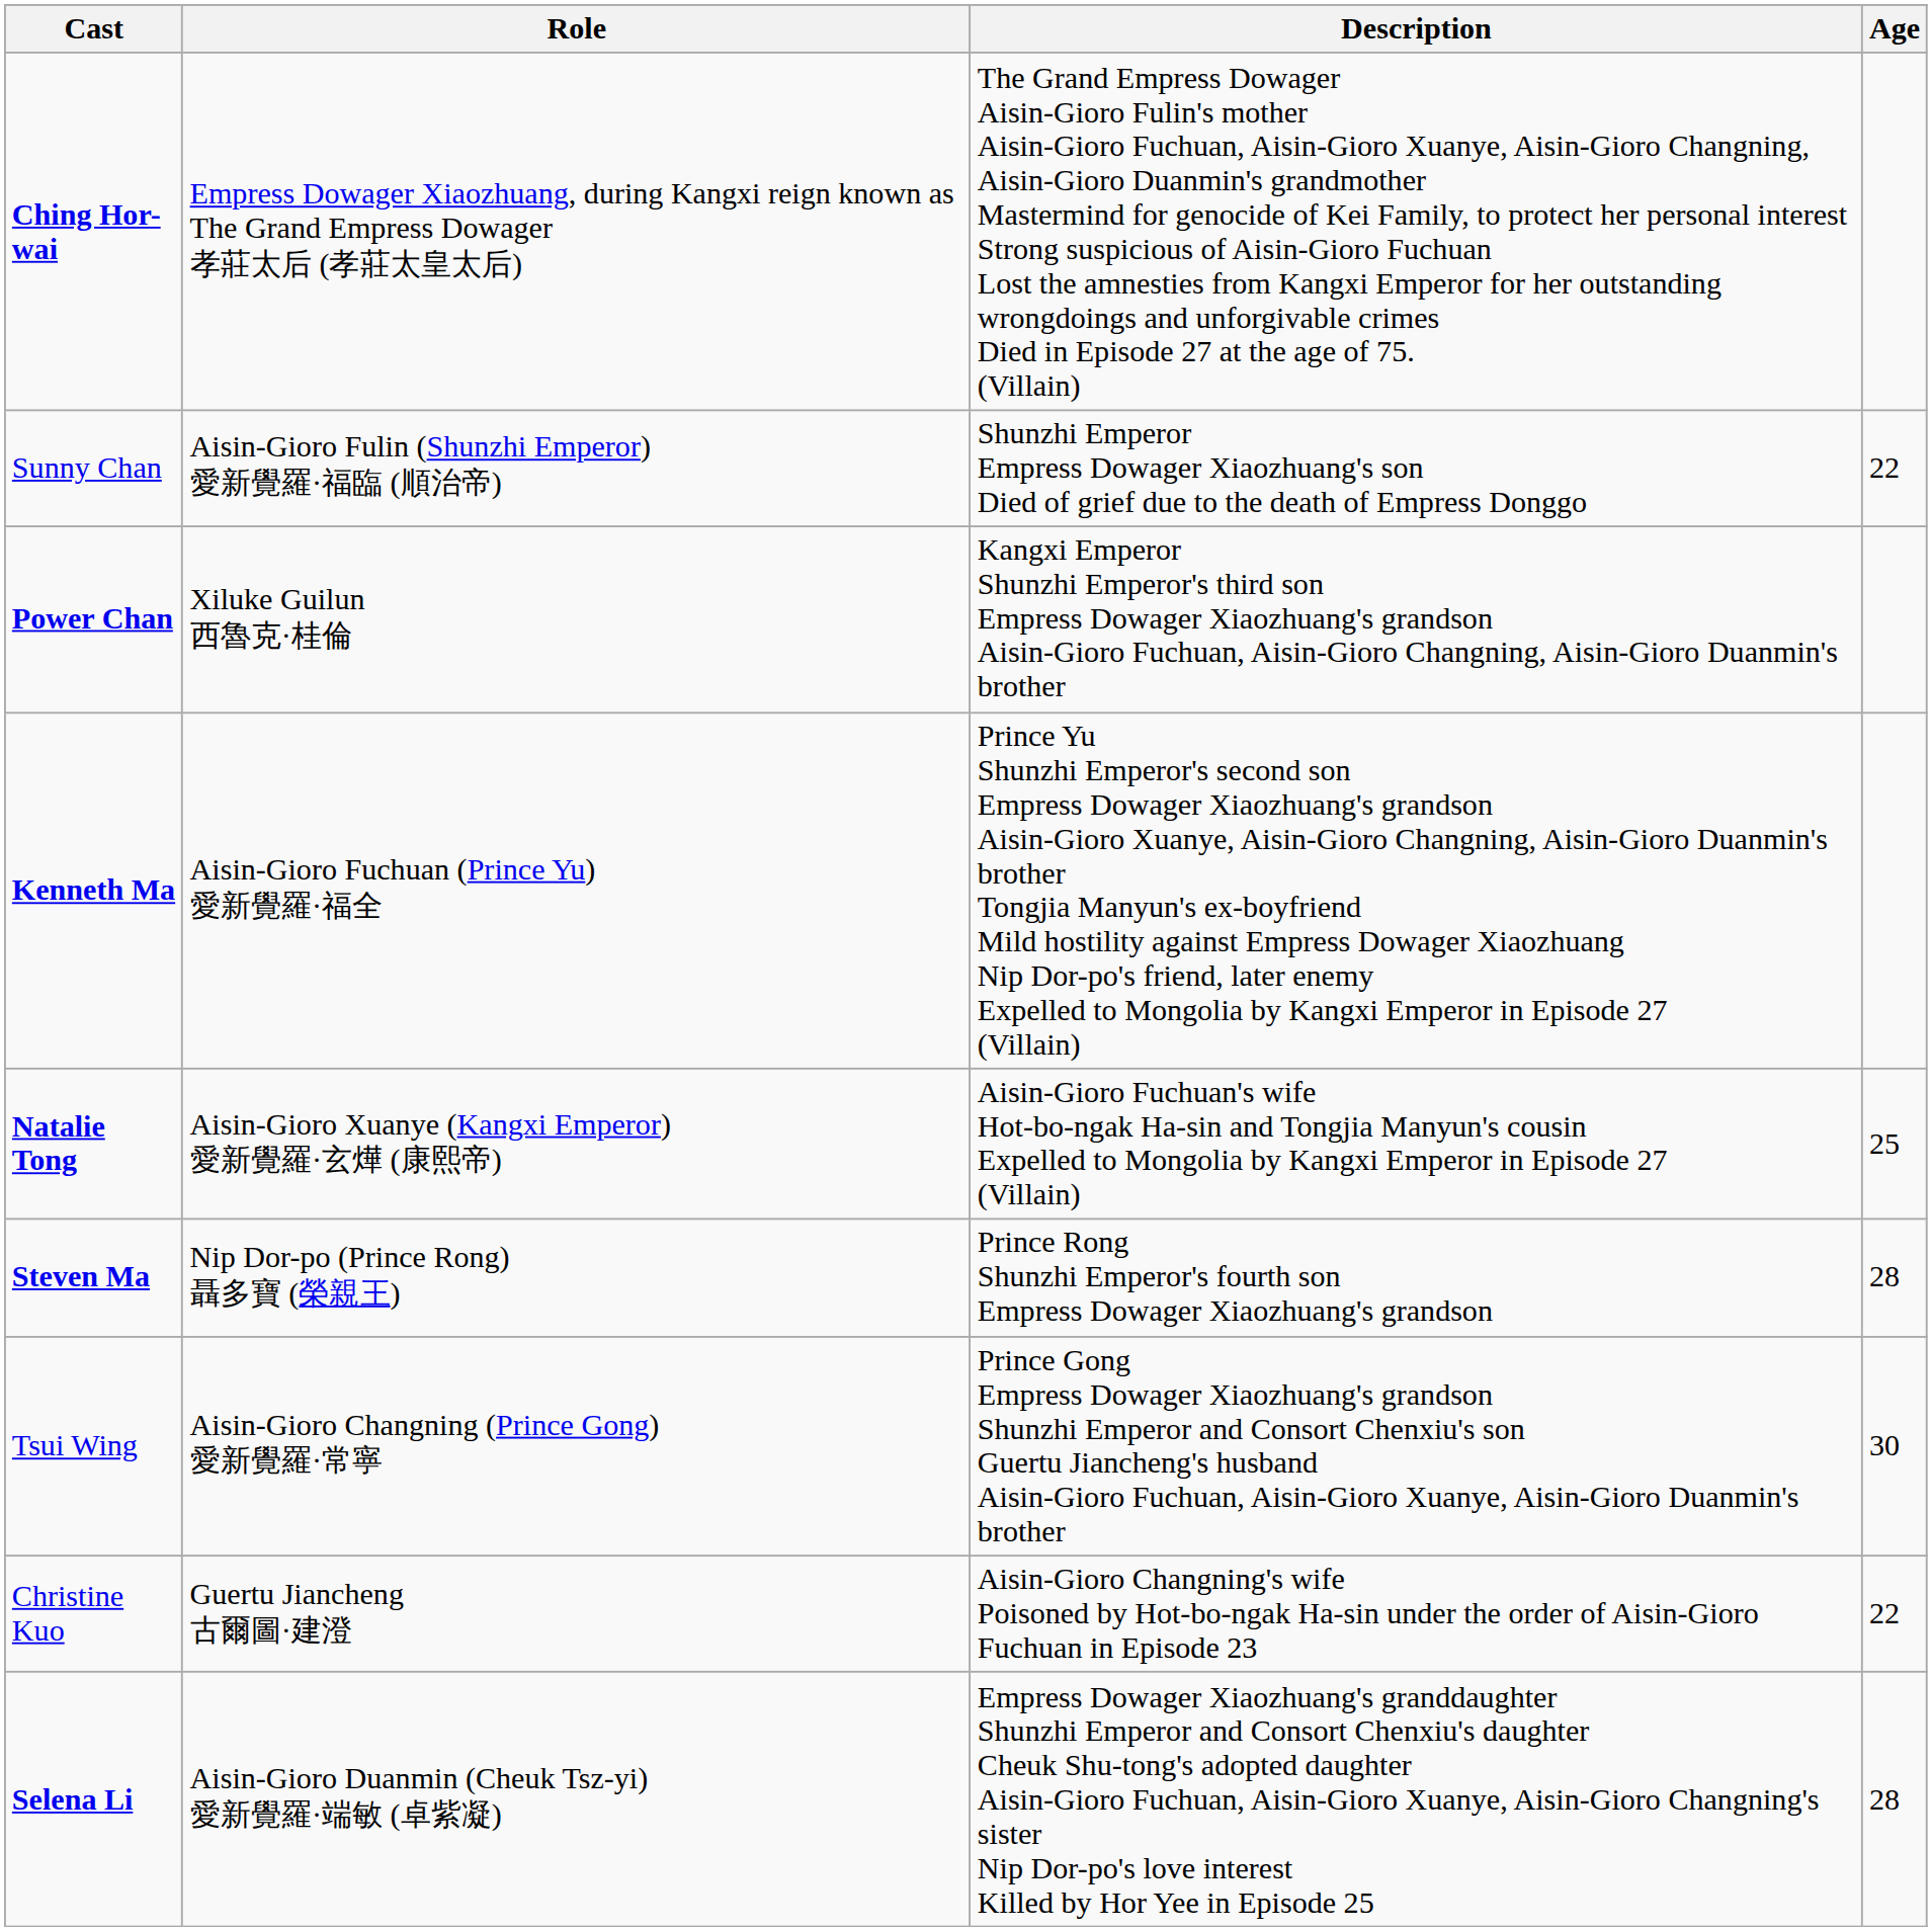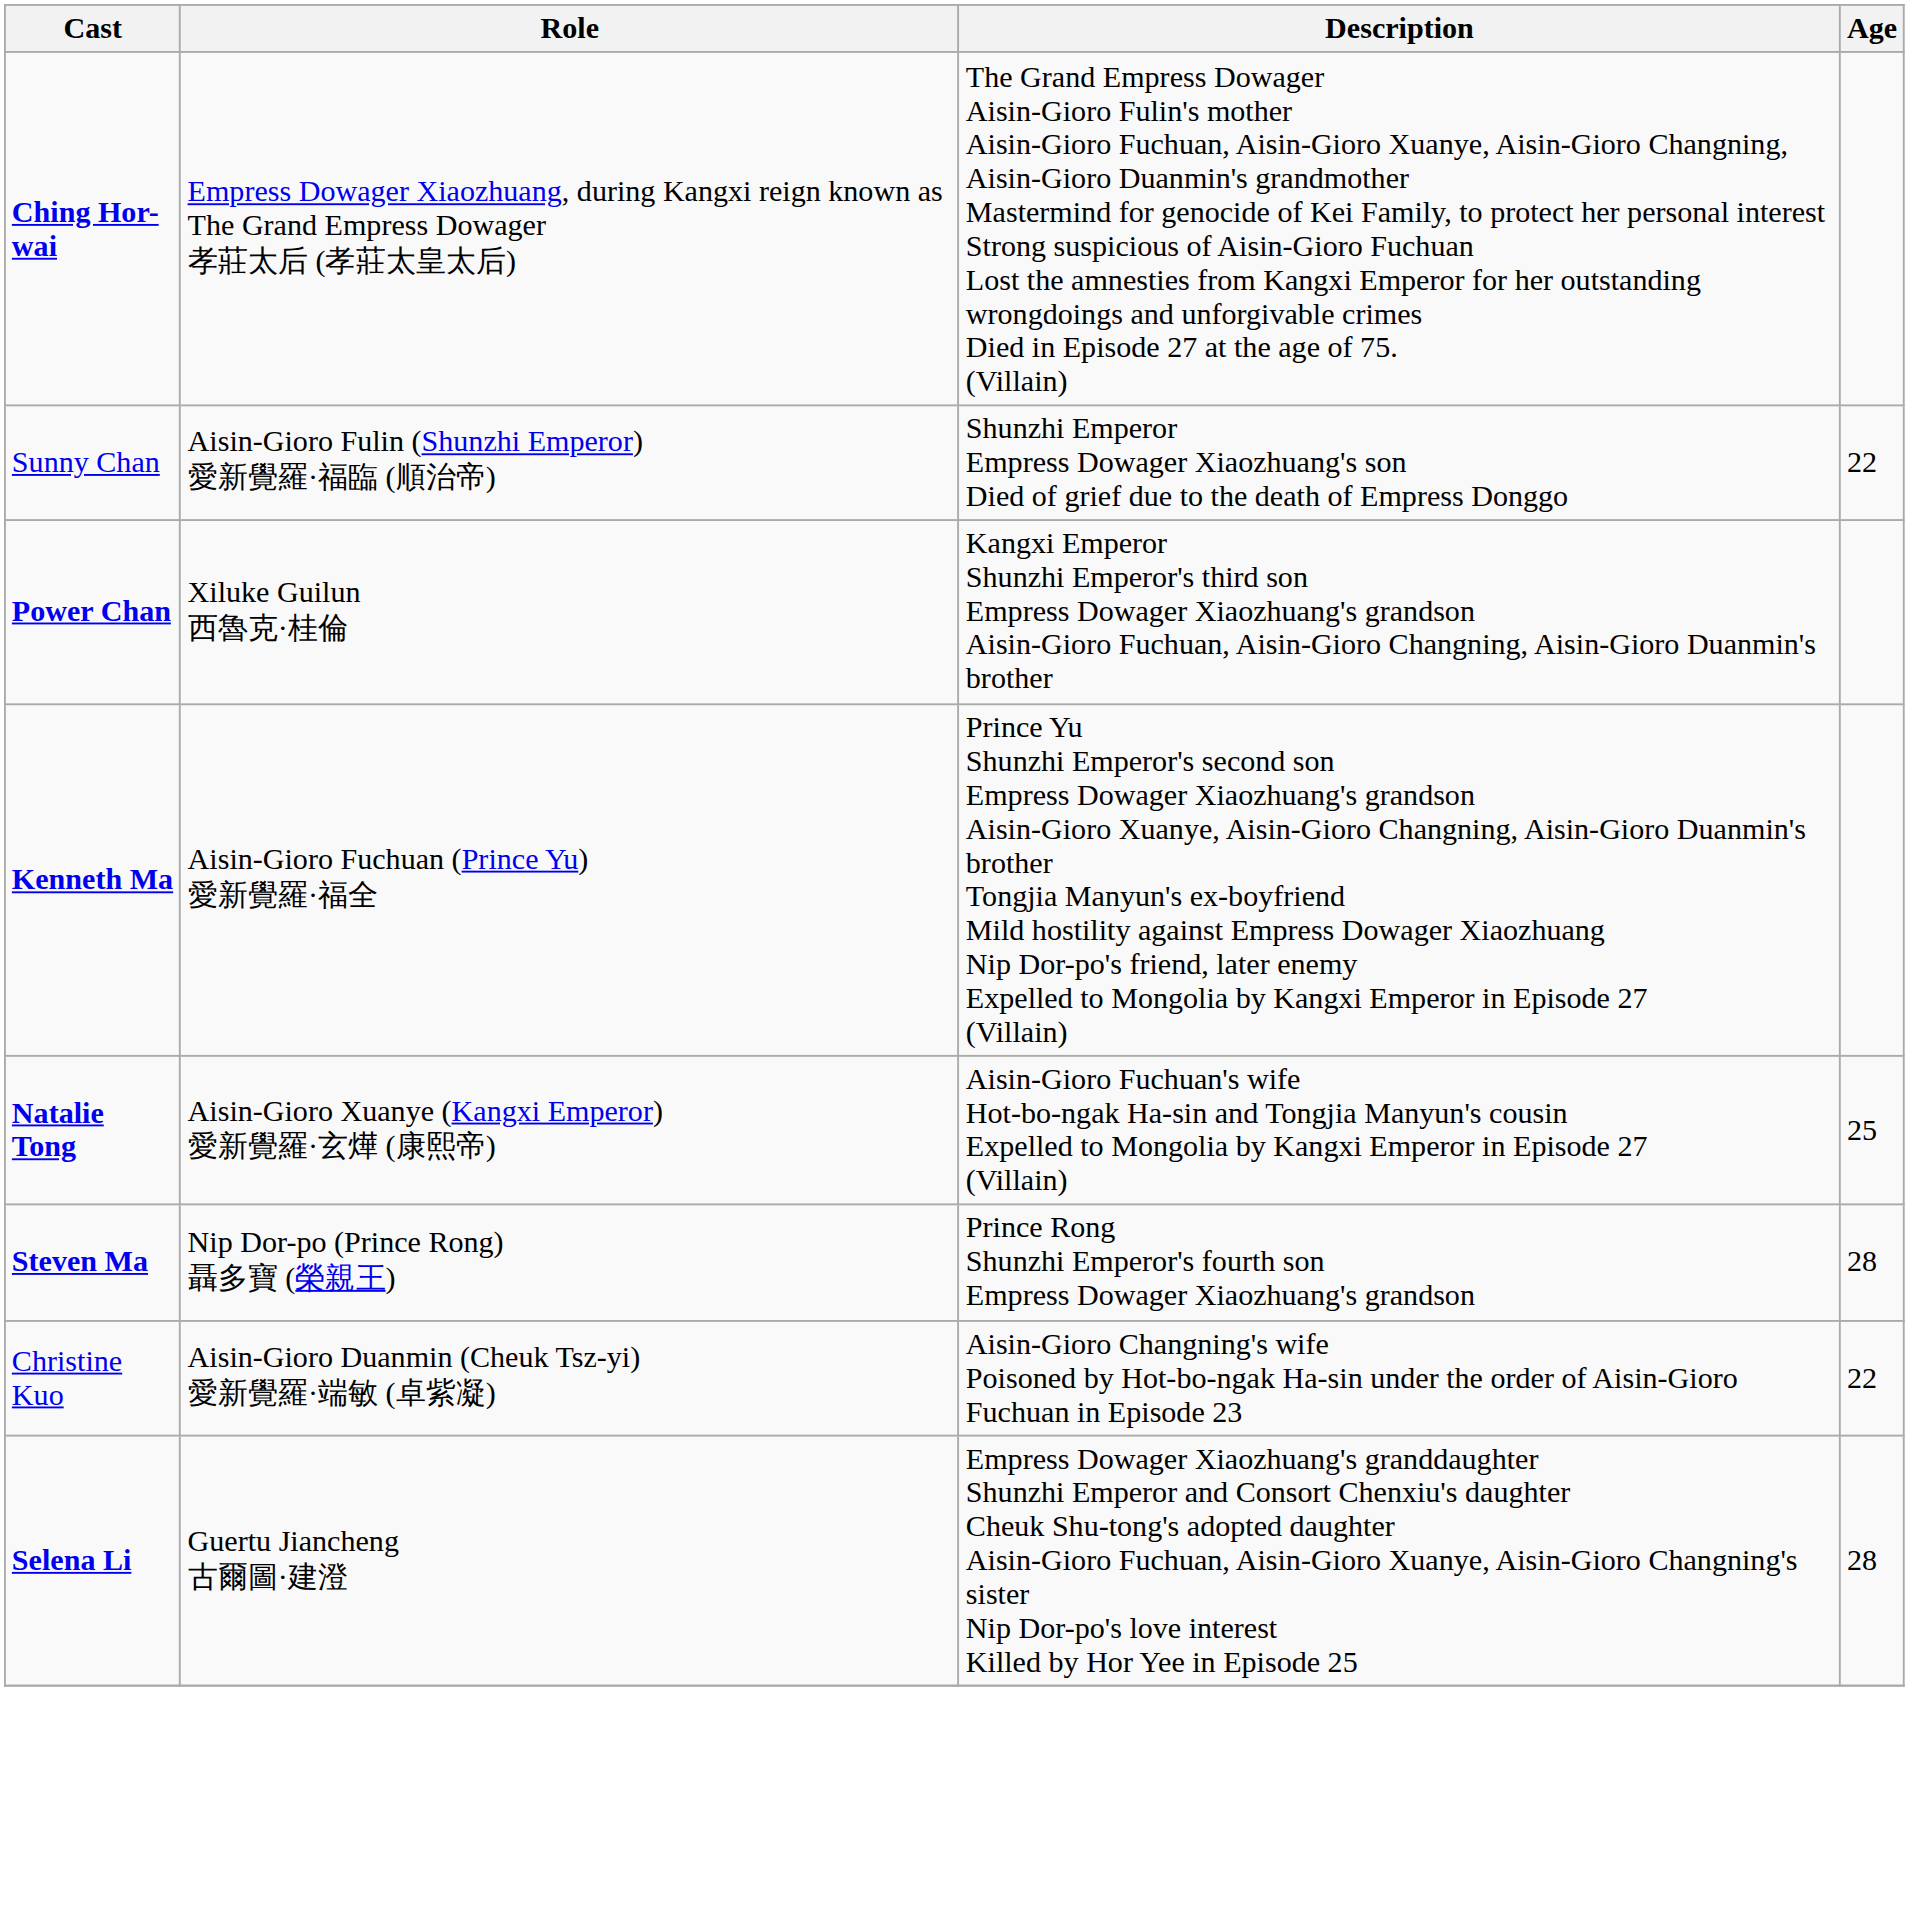- row: Tsui Wing | Aisin-Gioro Changning (Prince Gong) 愛新覺羅·常寧 | Prince Gong Empress Dowager Xiaozhuang's grandson Shunzhi Emperor and Consort Chenxiu's son Guertu Jiancheng's husband Aisin-Gioro Fuchuan, Aisin-Gioro Xuanye, Aisin-Gioro Duanmin's brother | 30
Christine Kuo | Role: Guertu Jiancheng 古爾圖·建澄 -> Aisin-Gioro Duanmin (Cheuk Tsz-yi) 愛新覺羅·端敏 (卓紫凝)
Selena Li | Role: Aisin-Gioro Duanmin (Cheuk Tsz-yi) 愛新覺羅·端敏 (卓紫凝) -> Guertu Jiancheng 古爾圖·建澄
